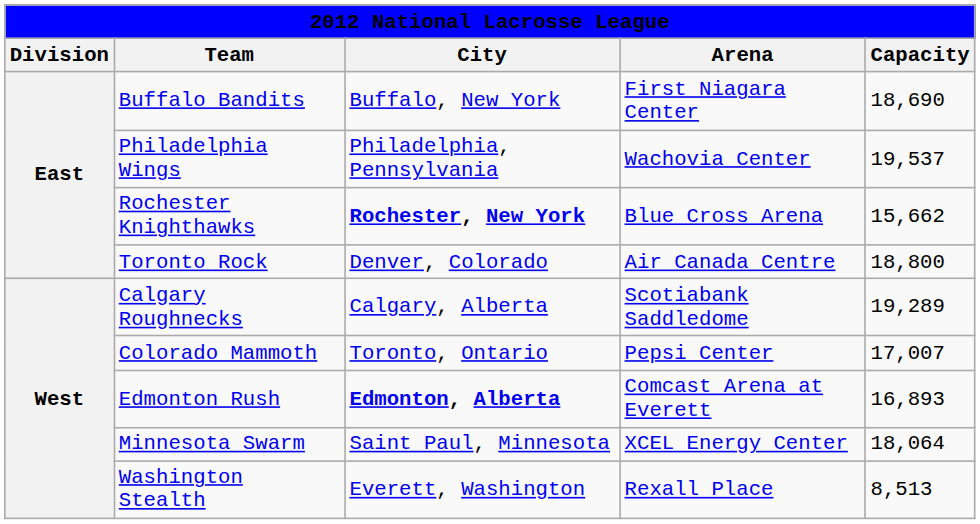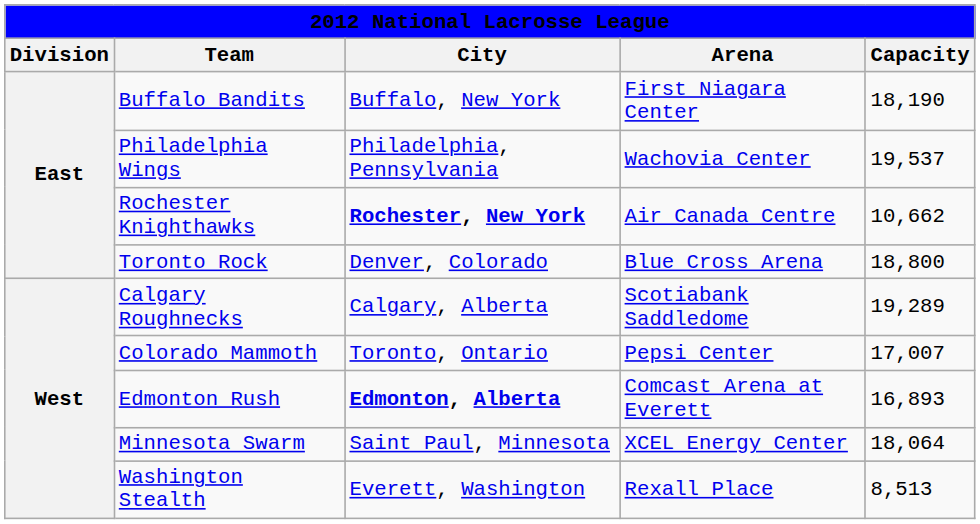Buffalo Bandits | Capacity: 18,690 -> 18,190
Rochester Knighthawks | Arena: Blue Cross Arena -> Air Canada Centre
Rochester Knighthawks | Capacity: 15,662 -> 10,662
Toronto Rock | Arena: Air Canada Centre -> Blue Cross Arena
